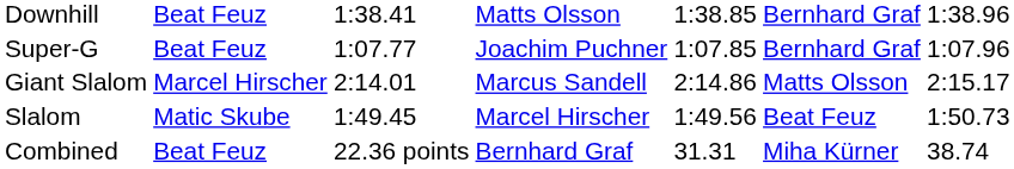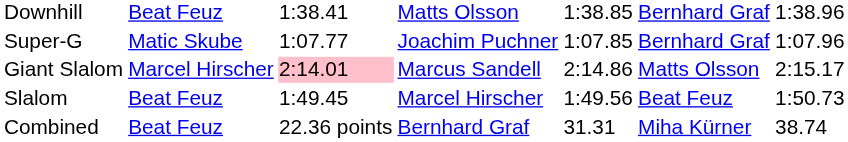Super-G | column 2: Beat Feuz -> Matic Skube
Giant Slalom | column 3: no background -> pink background
Slalom | column 2: Matic Skube -> Beat Feuz
